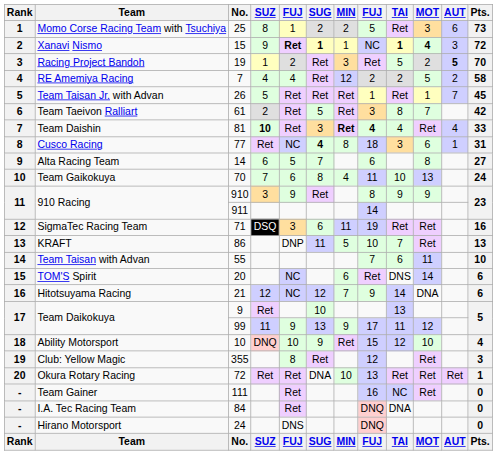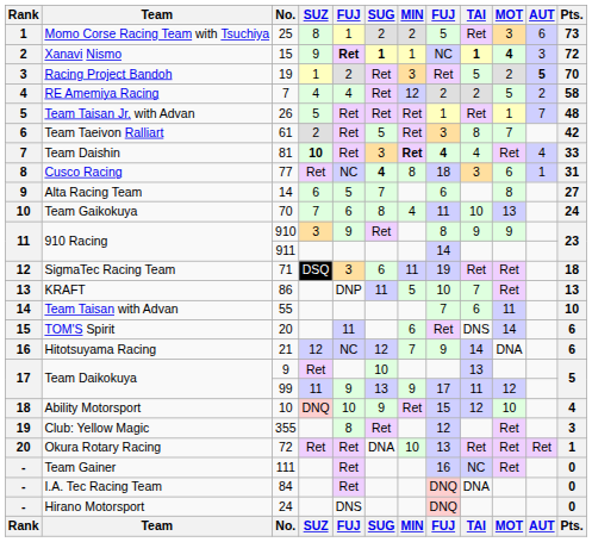Team Taisan Jr. with Advan | Pts.: 45 -> 48
SigmaTec Racing Team | Pts.: 16 -> 18
TOM'S Spirit | column 5: NC -> 11
